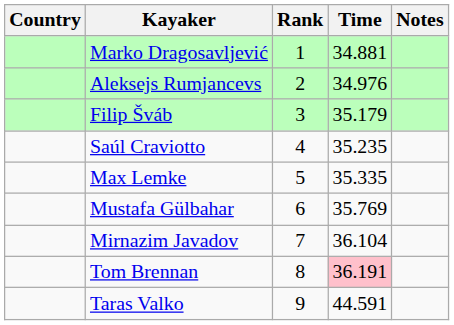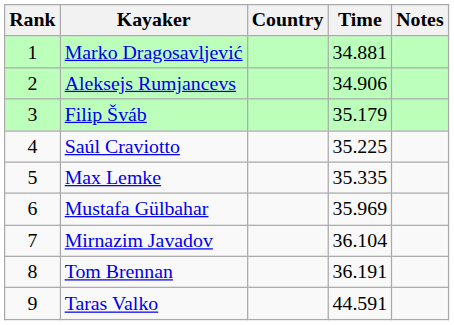columns swapped: Rank <-> Country
Aleksejs Rumjancevs | Time: 34.976 -> 34.906
Saúl Craviotto | Time: 35.235 -> 35.225
Mustafa Gülbahar | Time: 35.769 -> 35.969
Tom Brennan | Time: pink background -> no background
